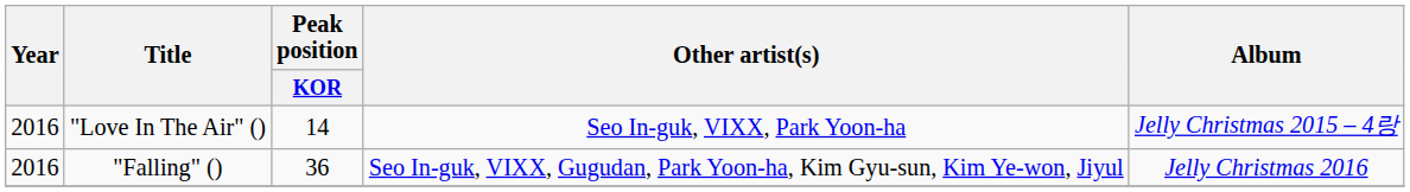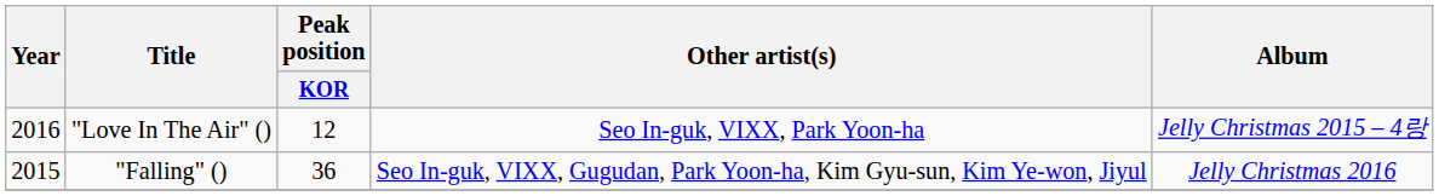"Love In The Air" () | Peak position / KOR: 14 -> 12
"Falling" () | Year: 2016 -> 2015
